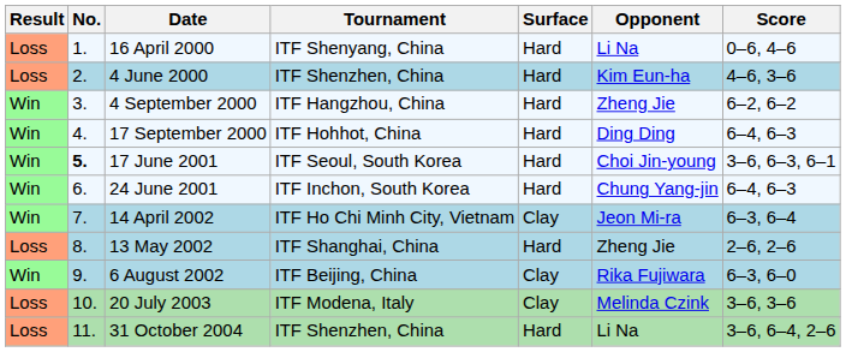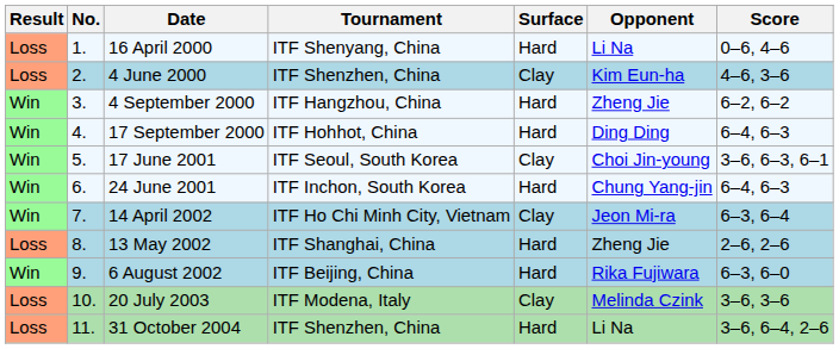4 June 2000 | Surface: Hard -> Clay
17 June 2001 | No.: bold -> normal
17 June 2001 | Surface: Hard -> Clay
6 August 2002 | Surface: Clay -> Hard
